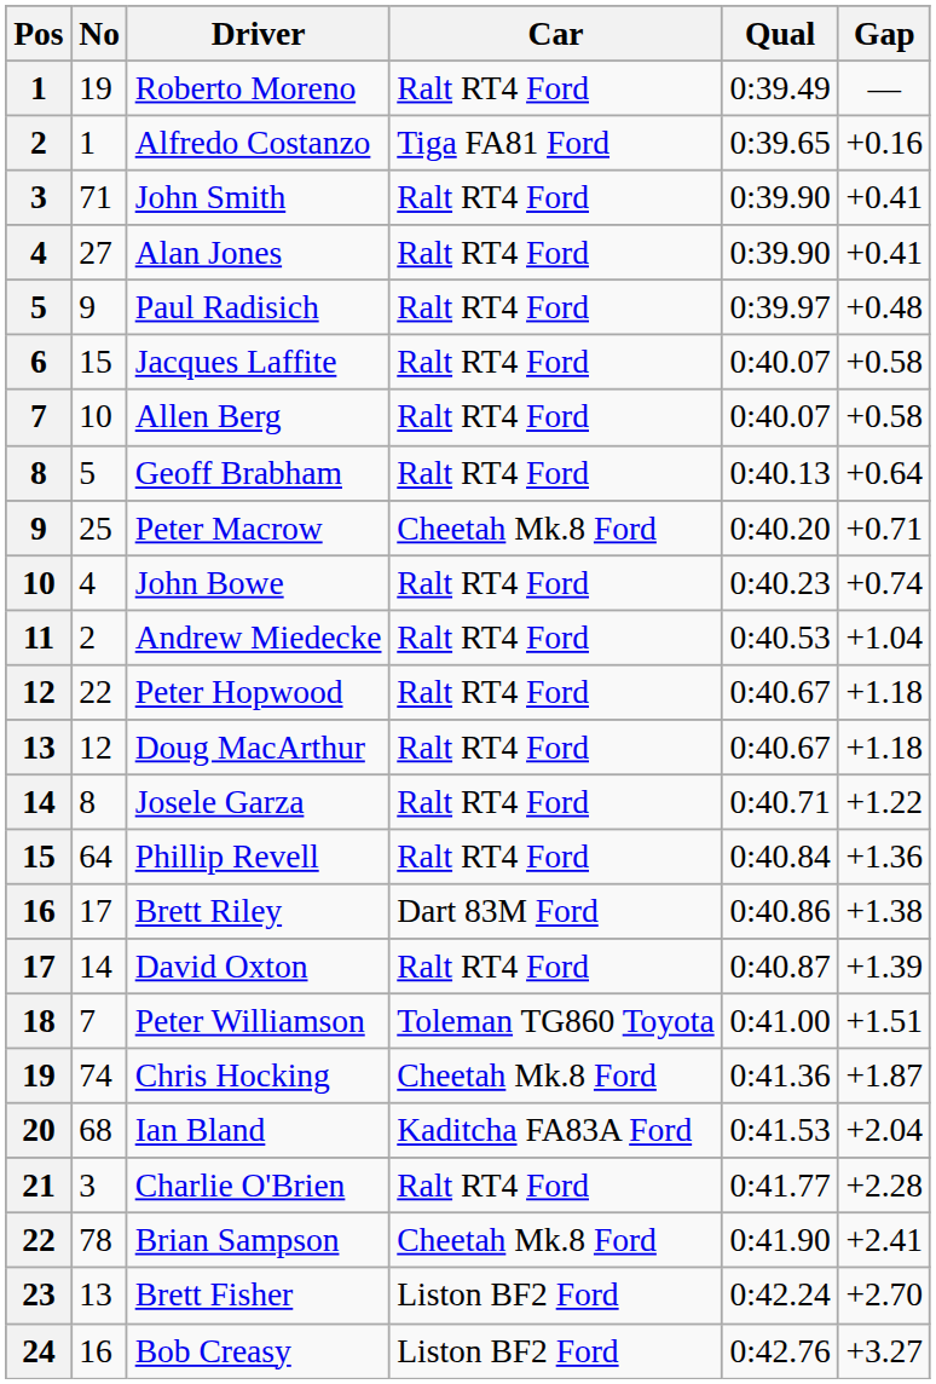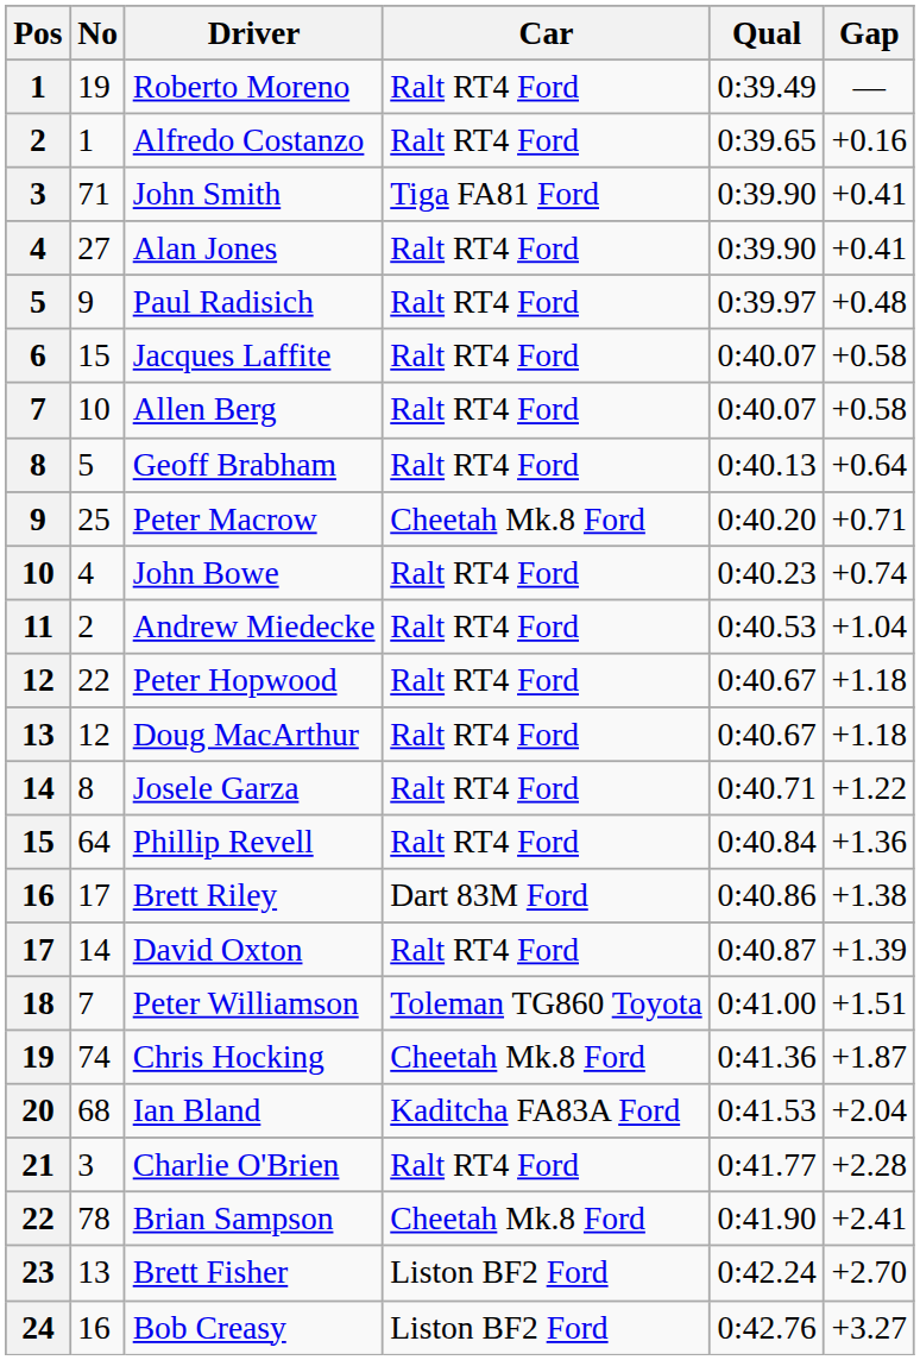Alfredo Costanzo | Car: Tiga FA81 Ford -> Ralt RT4 Ford
John Smith | Car: Ralt RT4 Ford -> Tiga FA81 Ford
